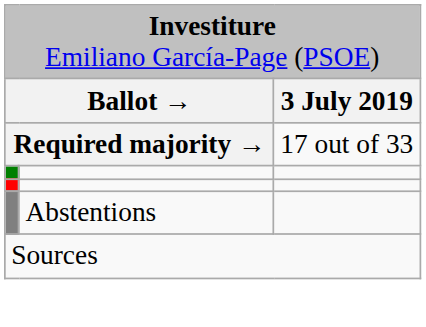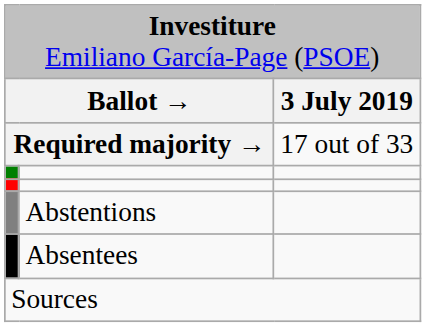+ row: Absentees
